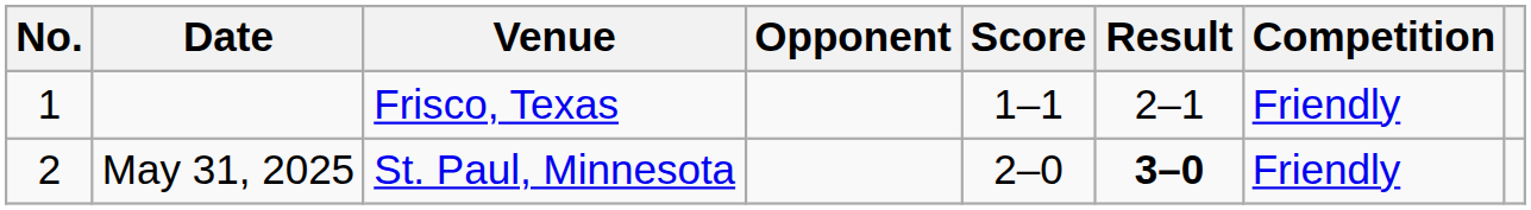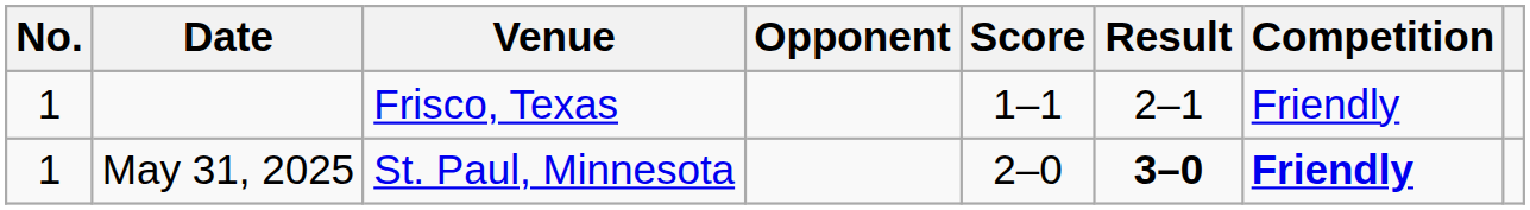May 31, 2025 | No.: 2 -> 1
May 31, 2025 | Competition: normal -> bold
